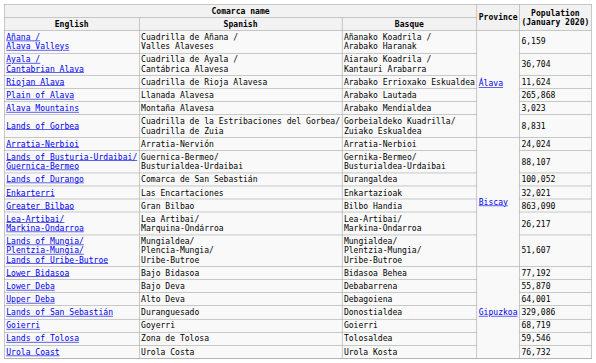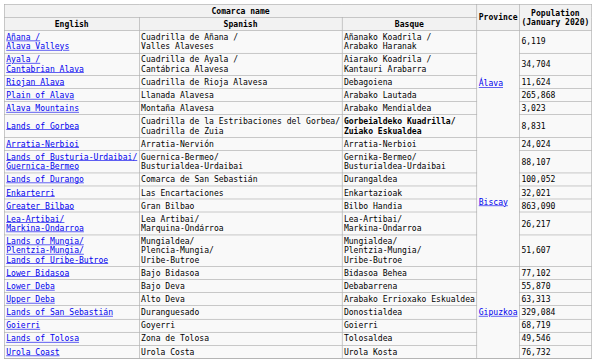Añana / Alava Valleys | Population (January 2020): 6,159 -> 6,119
Ayala / Cantabrian Alava | Population (January 2020): 36,704 -> 34,704
Riojan Alava | Comarca name / Basque: Arabako Errioxako Eskualdea -> Debagoiena
Lands of Gorbea | Comarca name / Basque: normal -> bold
Lower Bidasoa | Population (January 2020): 77,192 -> 77,102
Upper Deba | Comarca name / Basque: Debagoiena -> Arabako Errioxako Eskualdea
Upper Deba | Population (January 2020): 64,001 -> 63,313
Lands of San Sebastián | Population (January 2020): 329,086 -> 329,084
Lands of Tolosa | Population (January 2020): 59,546 -> 49,546
